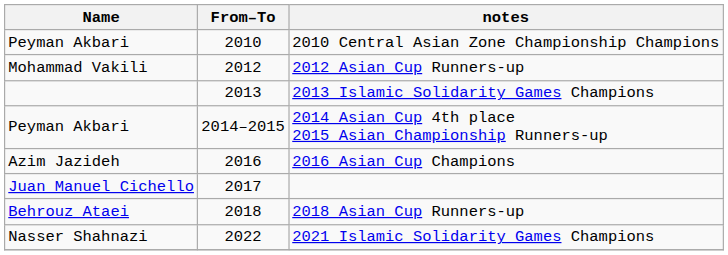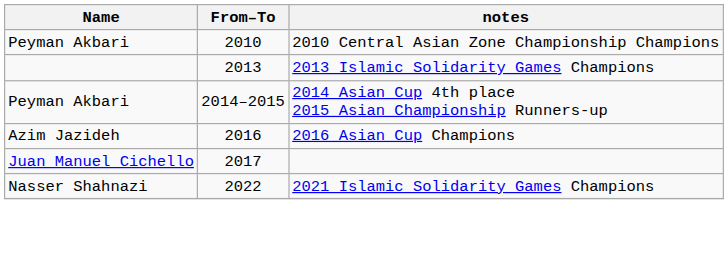- row: Mohammad Vakili | 2012 | 2012 Asian Cup Runners-up
- row: Behrouz Ataei | 2018 | 2018 Asian Cup Runners-up
